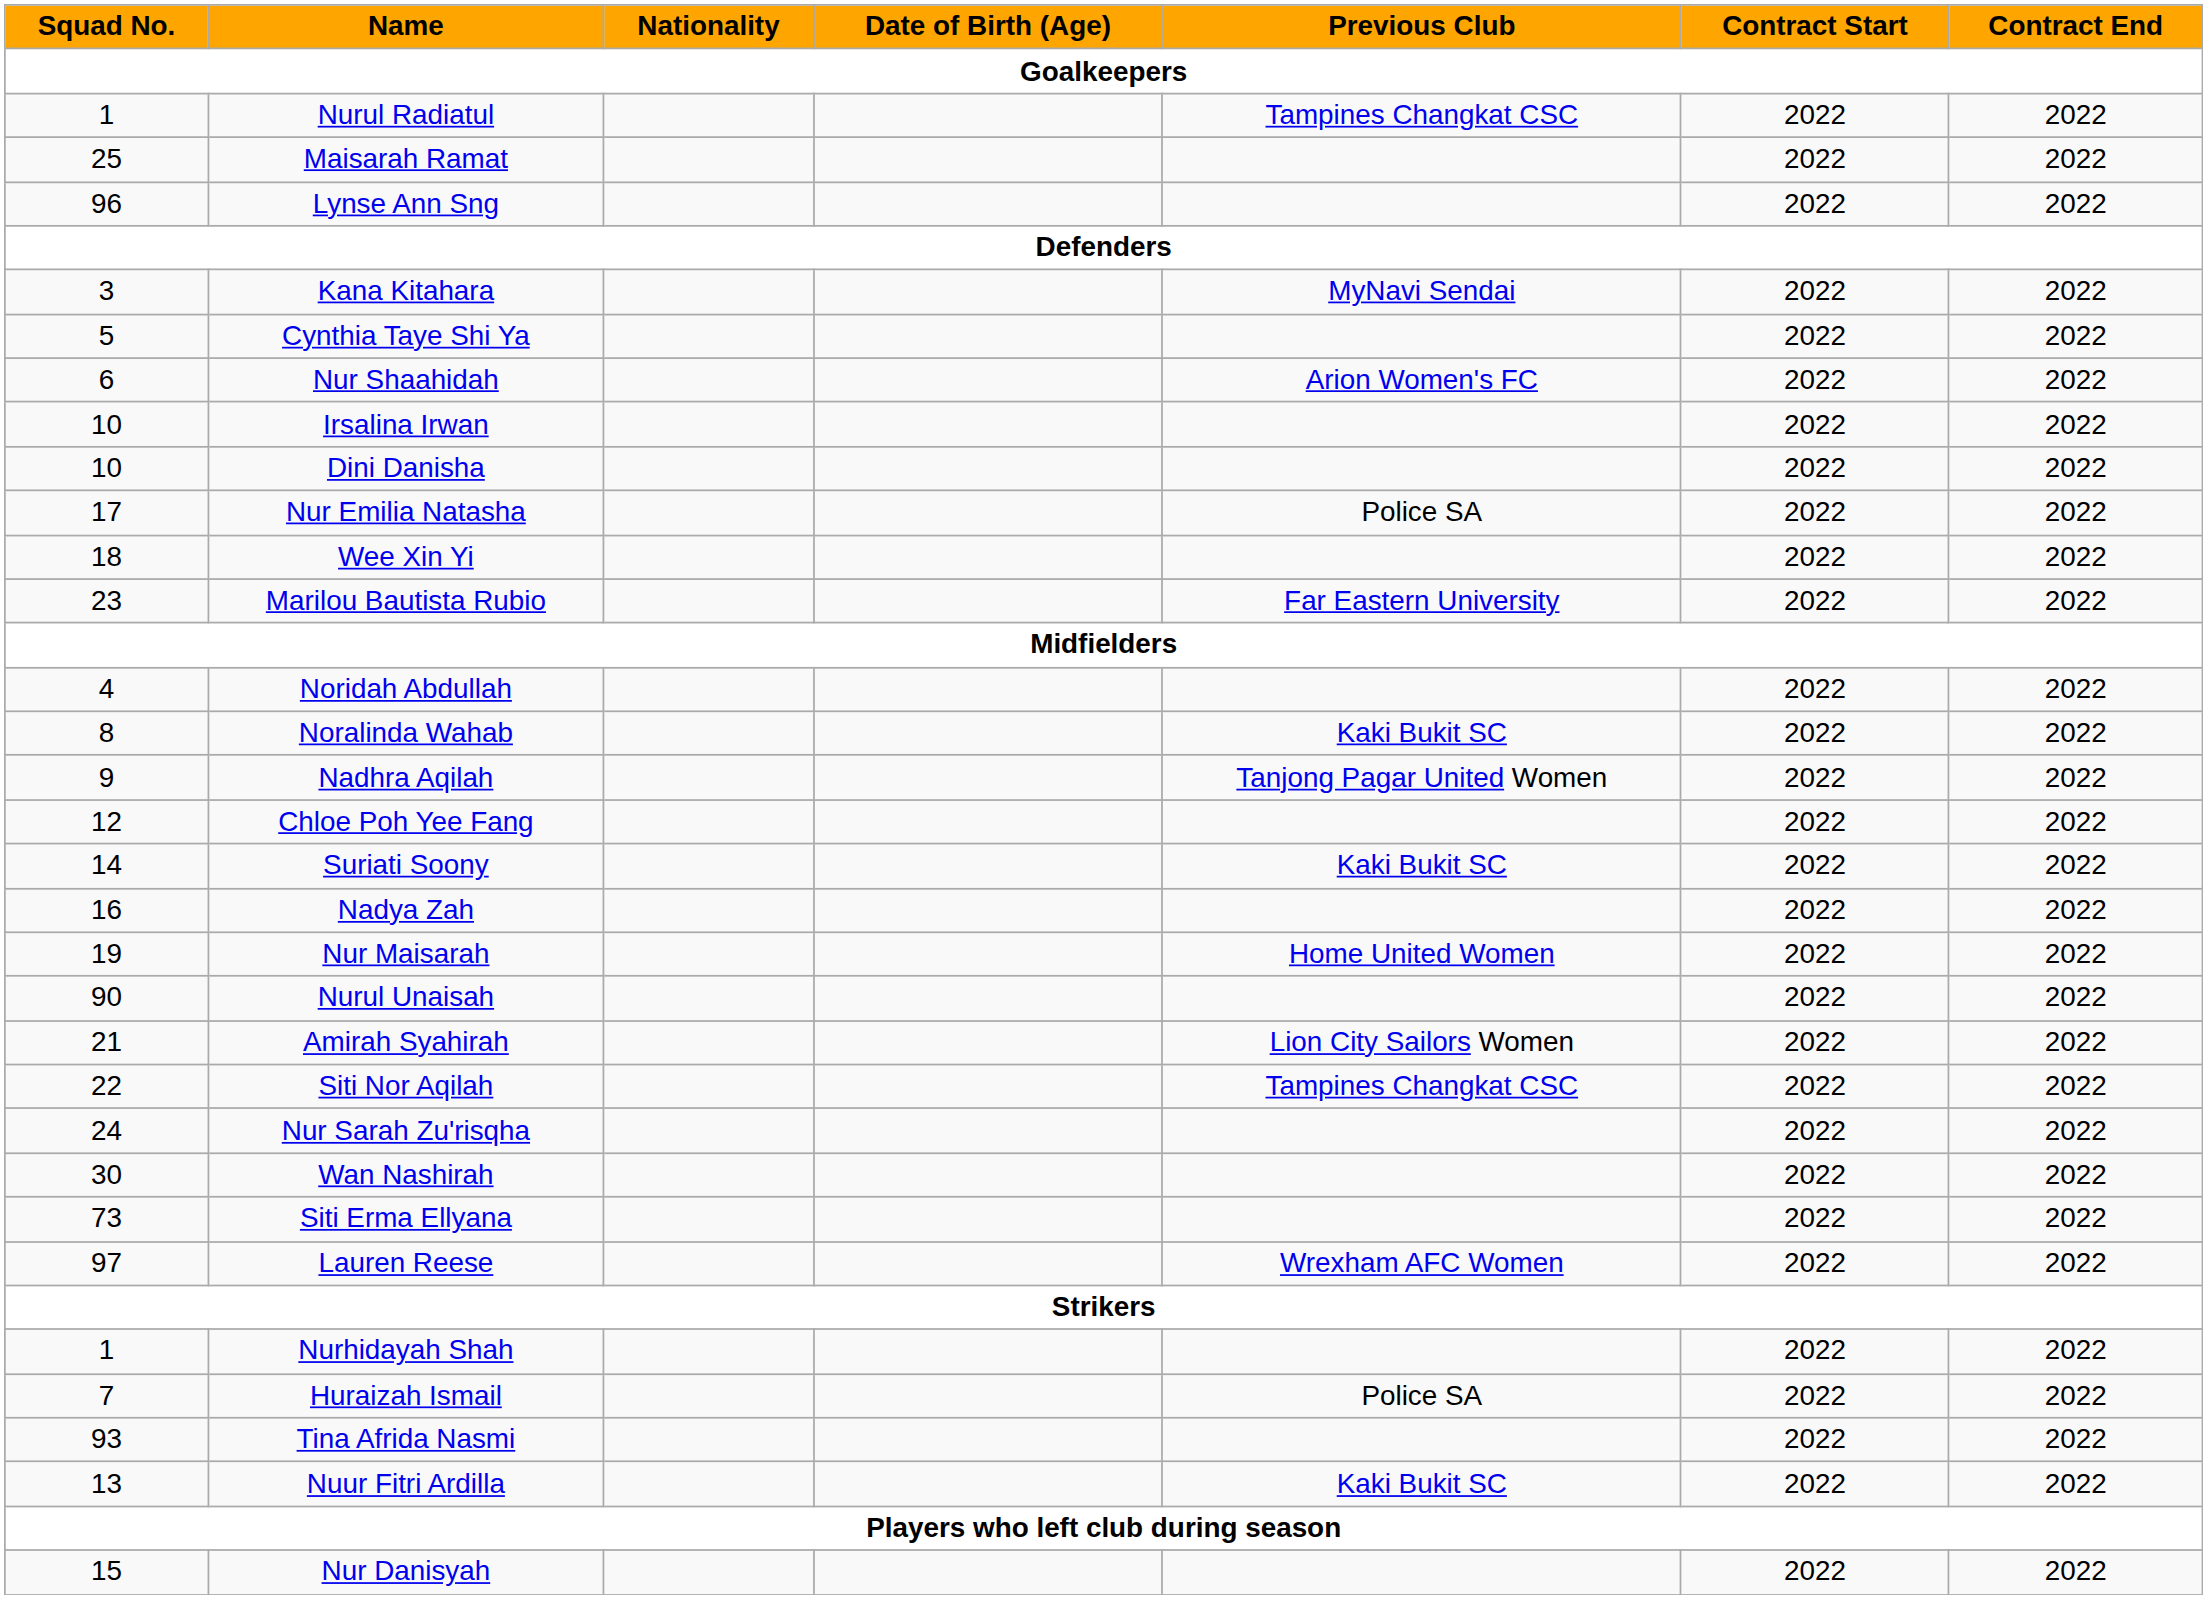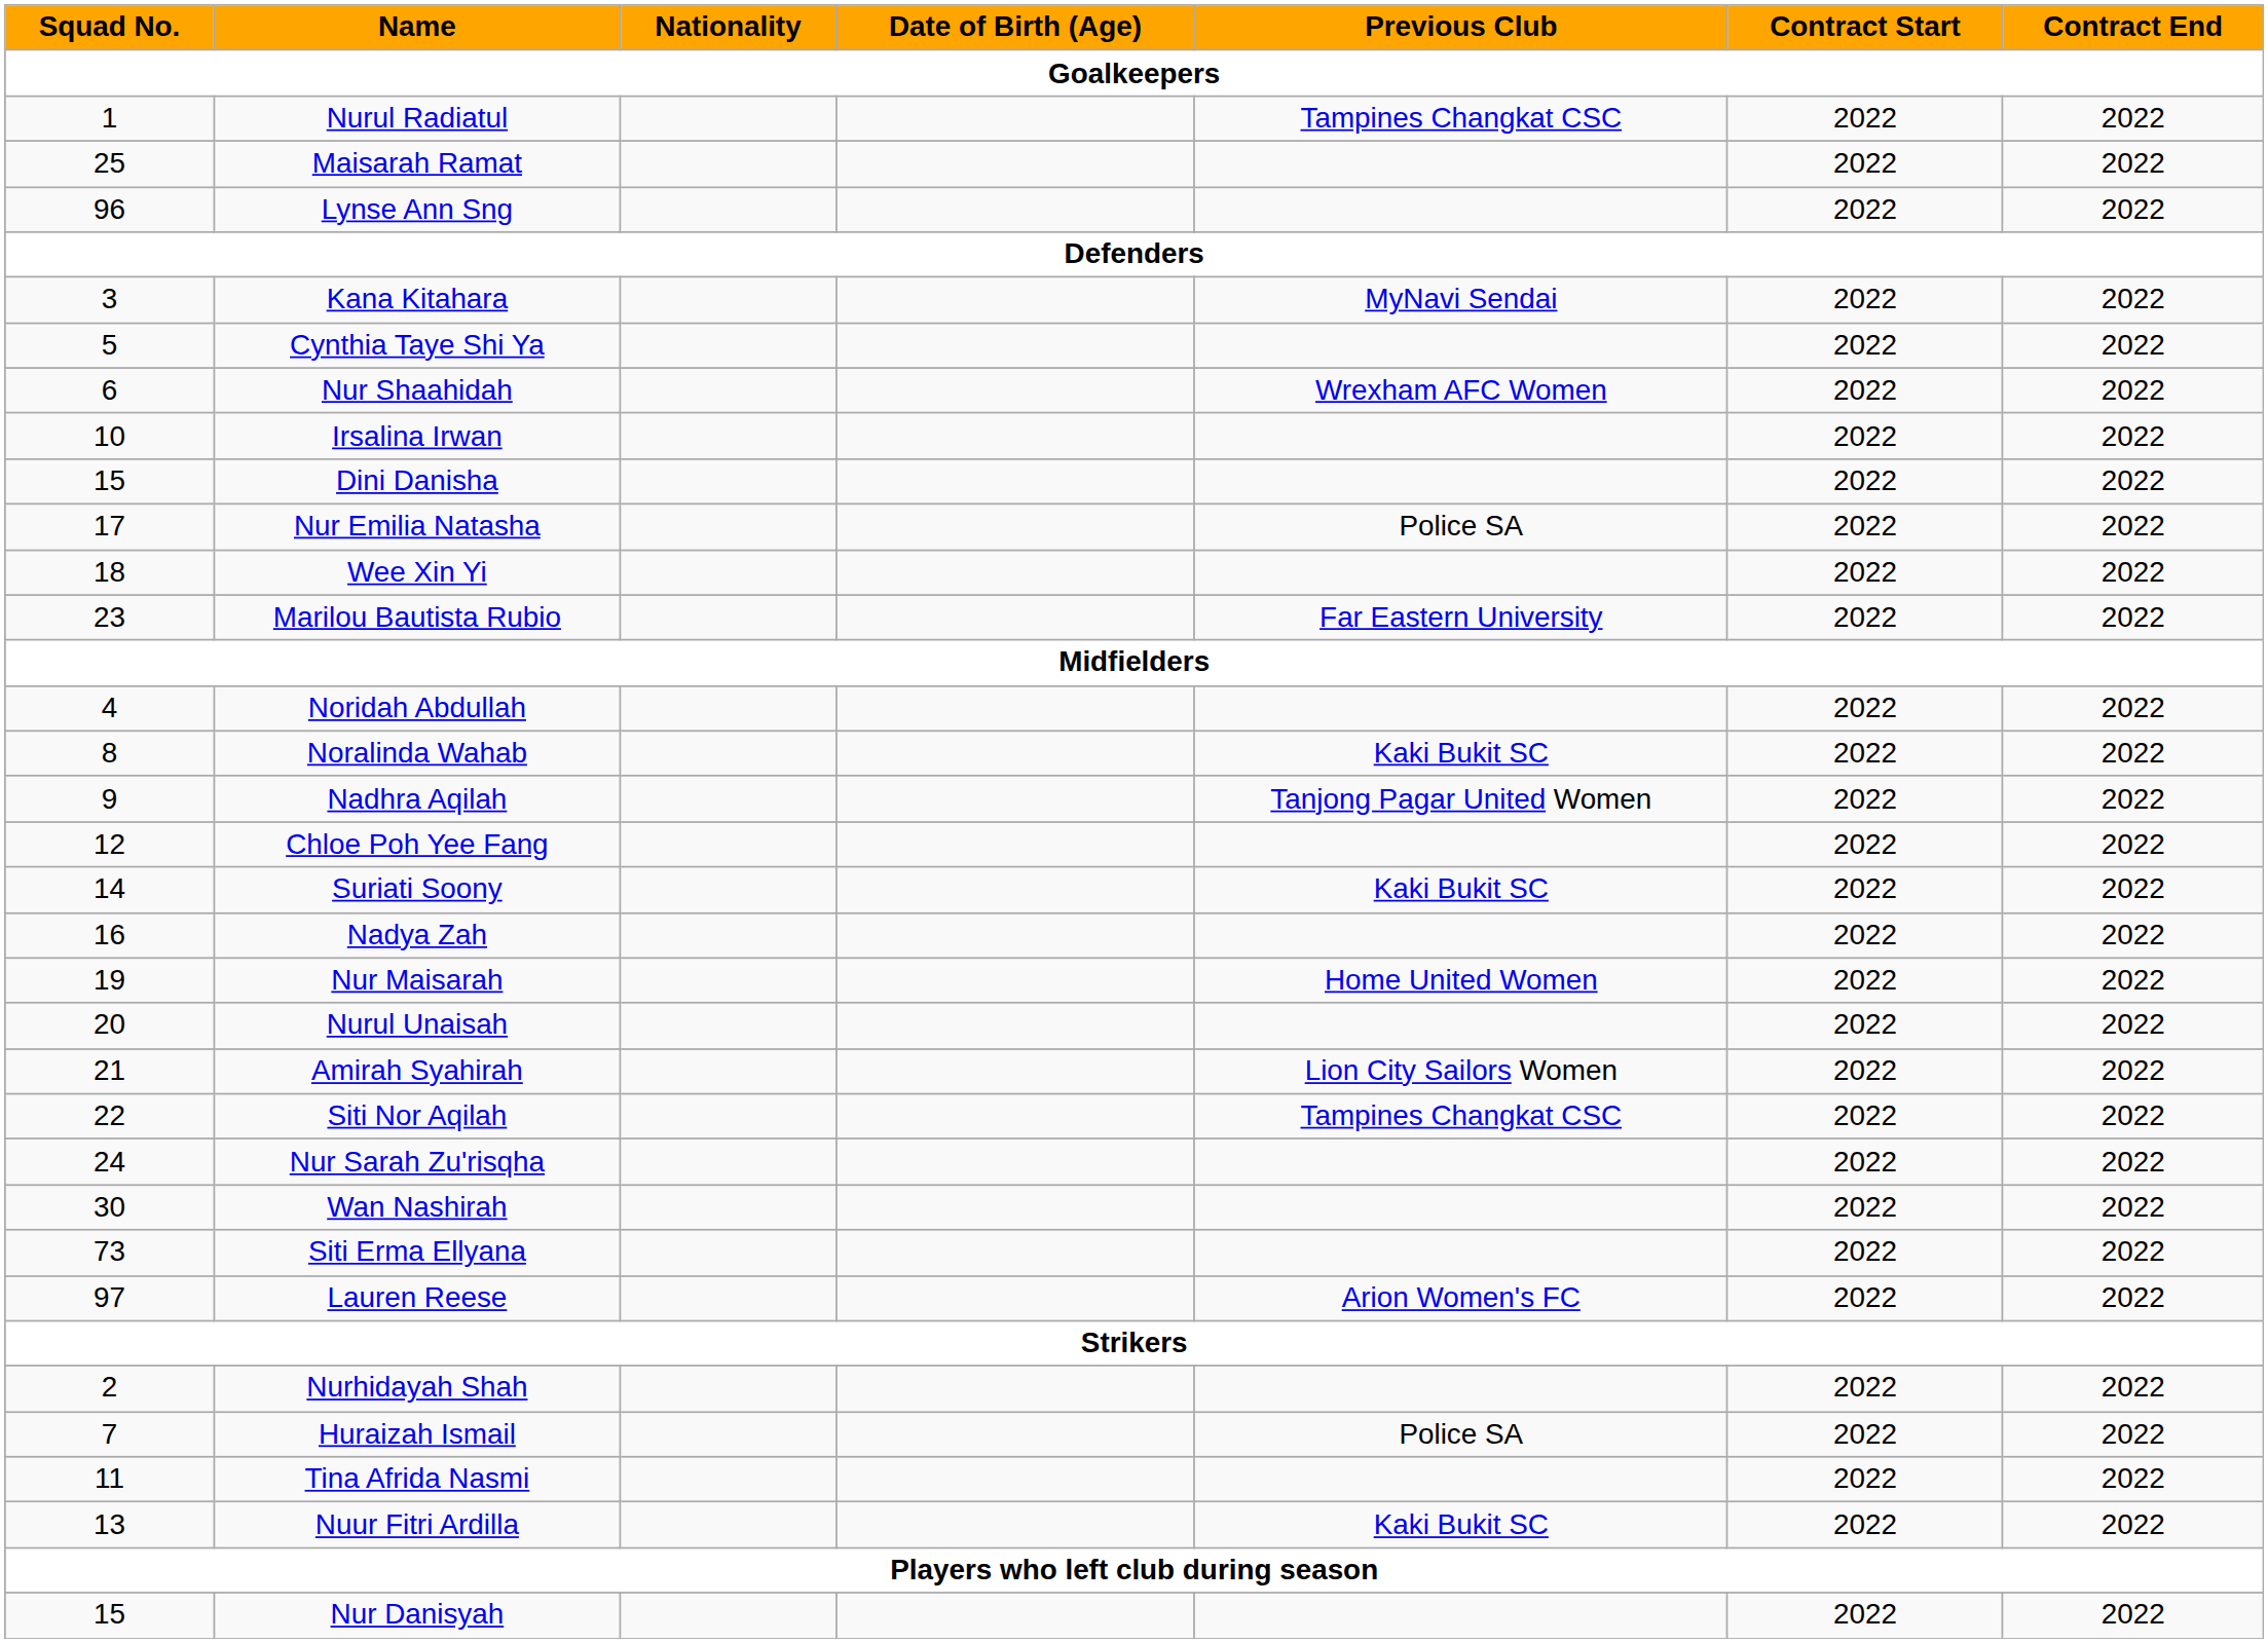Nur Shaahidah | Previous Club: Arion Women's FC -> Wrexham AFC Women
Dini Danisha | Squad No.: 10 -> 15
Nurul Unaisah | Squad No.: 90 -> 20
Lauren Reese | Previous Club: Wrexham AFC Women -> Arion Women's FC
Nurhidayah Shah | Squad No.: 1 -> 2
Tina Afrida Nasmi | Squad No.: 93 -> 11
